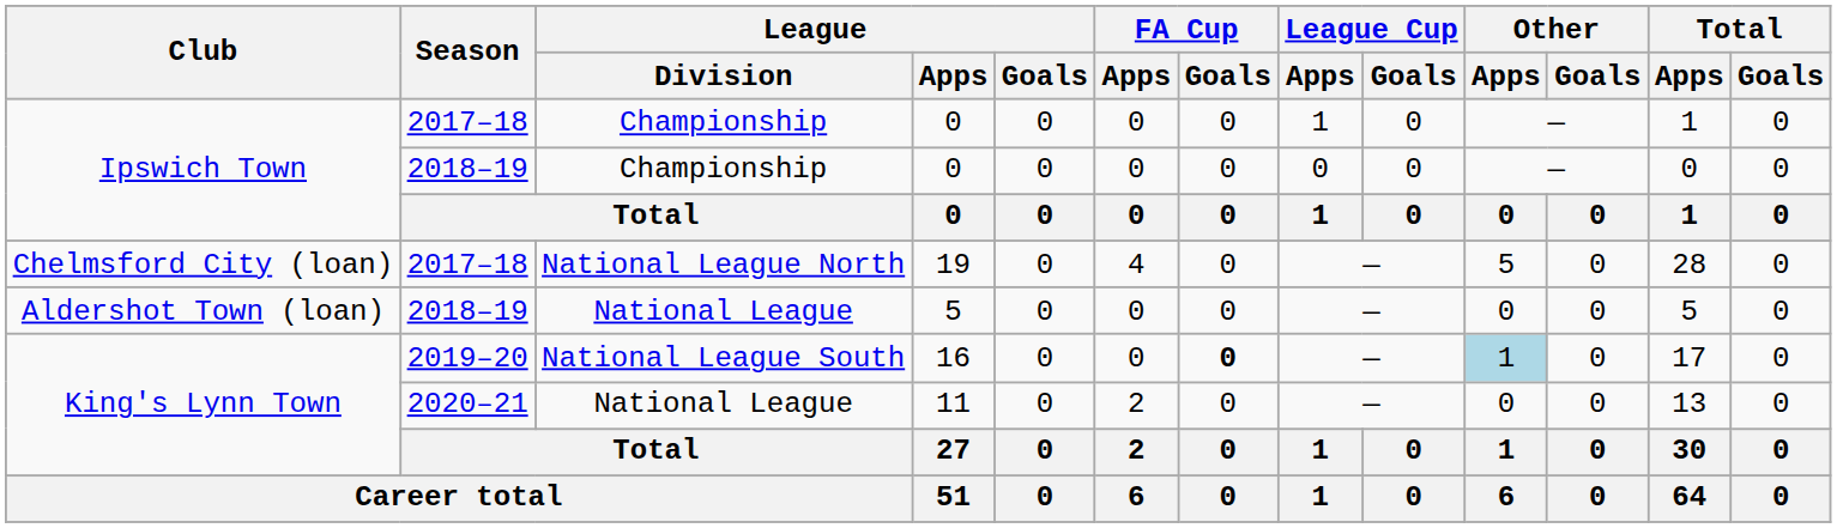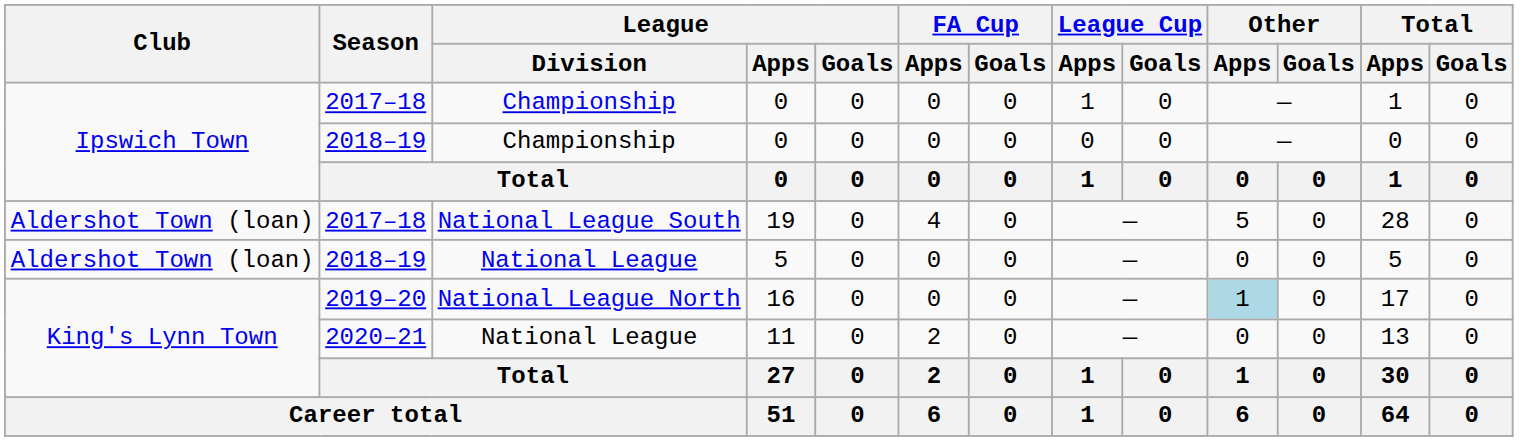19 | Club: Chelmsford City (loan) -> Aldershot Town (loan)
19 | League / Division: National League North -> National League South
16 | League / Division: National League South -> National League North
16 | FA Cup / Goals: bold -> normal
